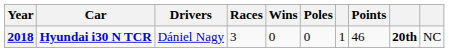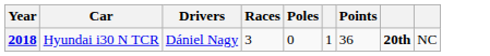- column: Wins | 0
2018 | Car: bold -> normal
2018 | Points: 46 -> 36
